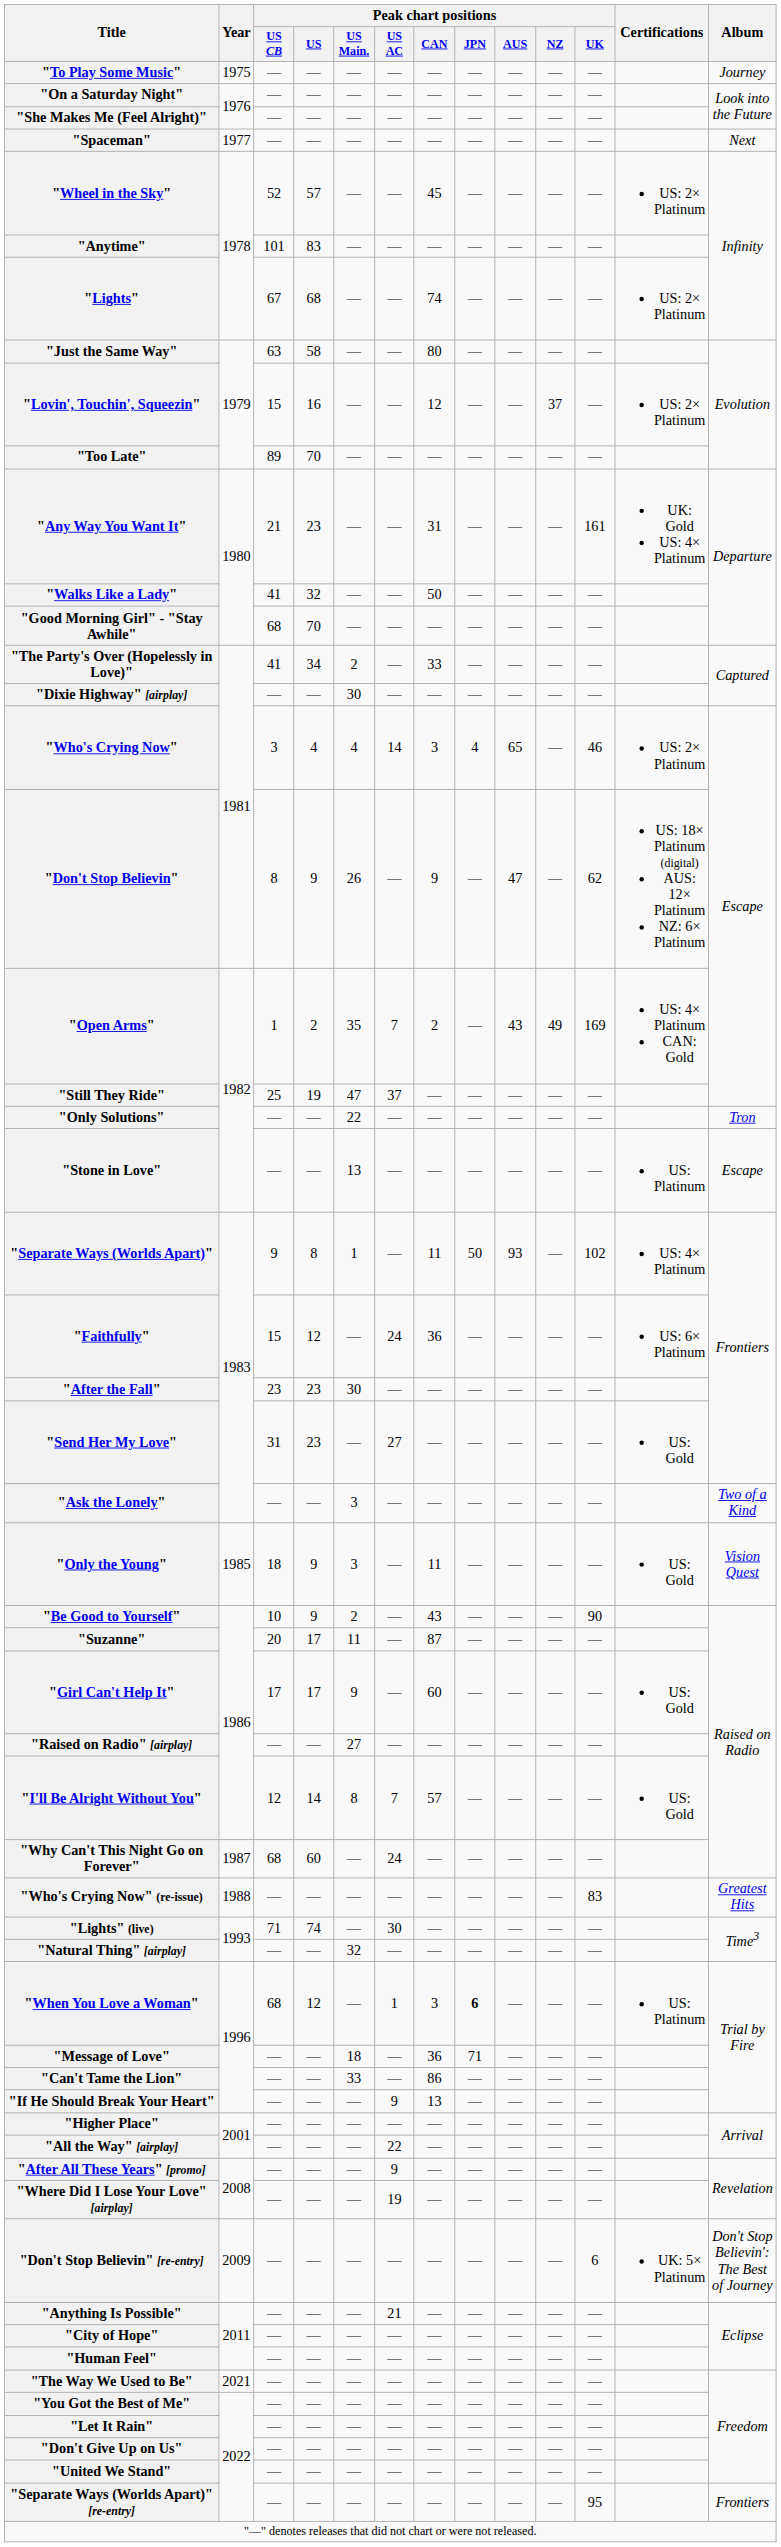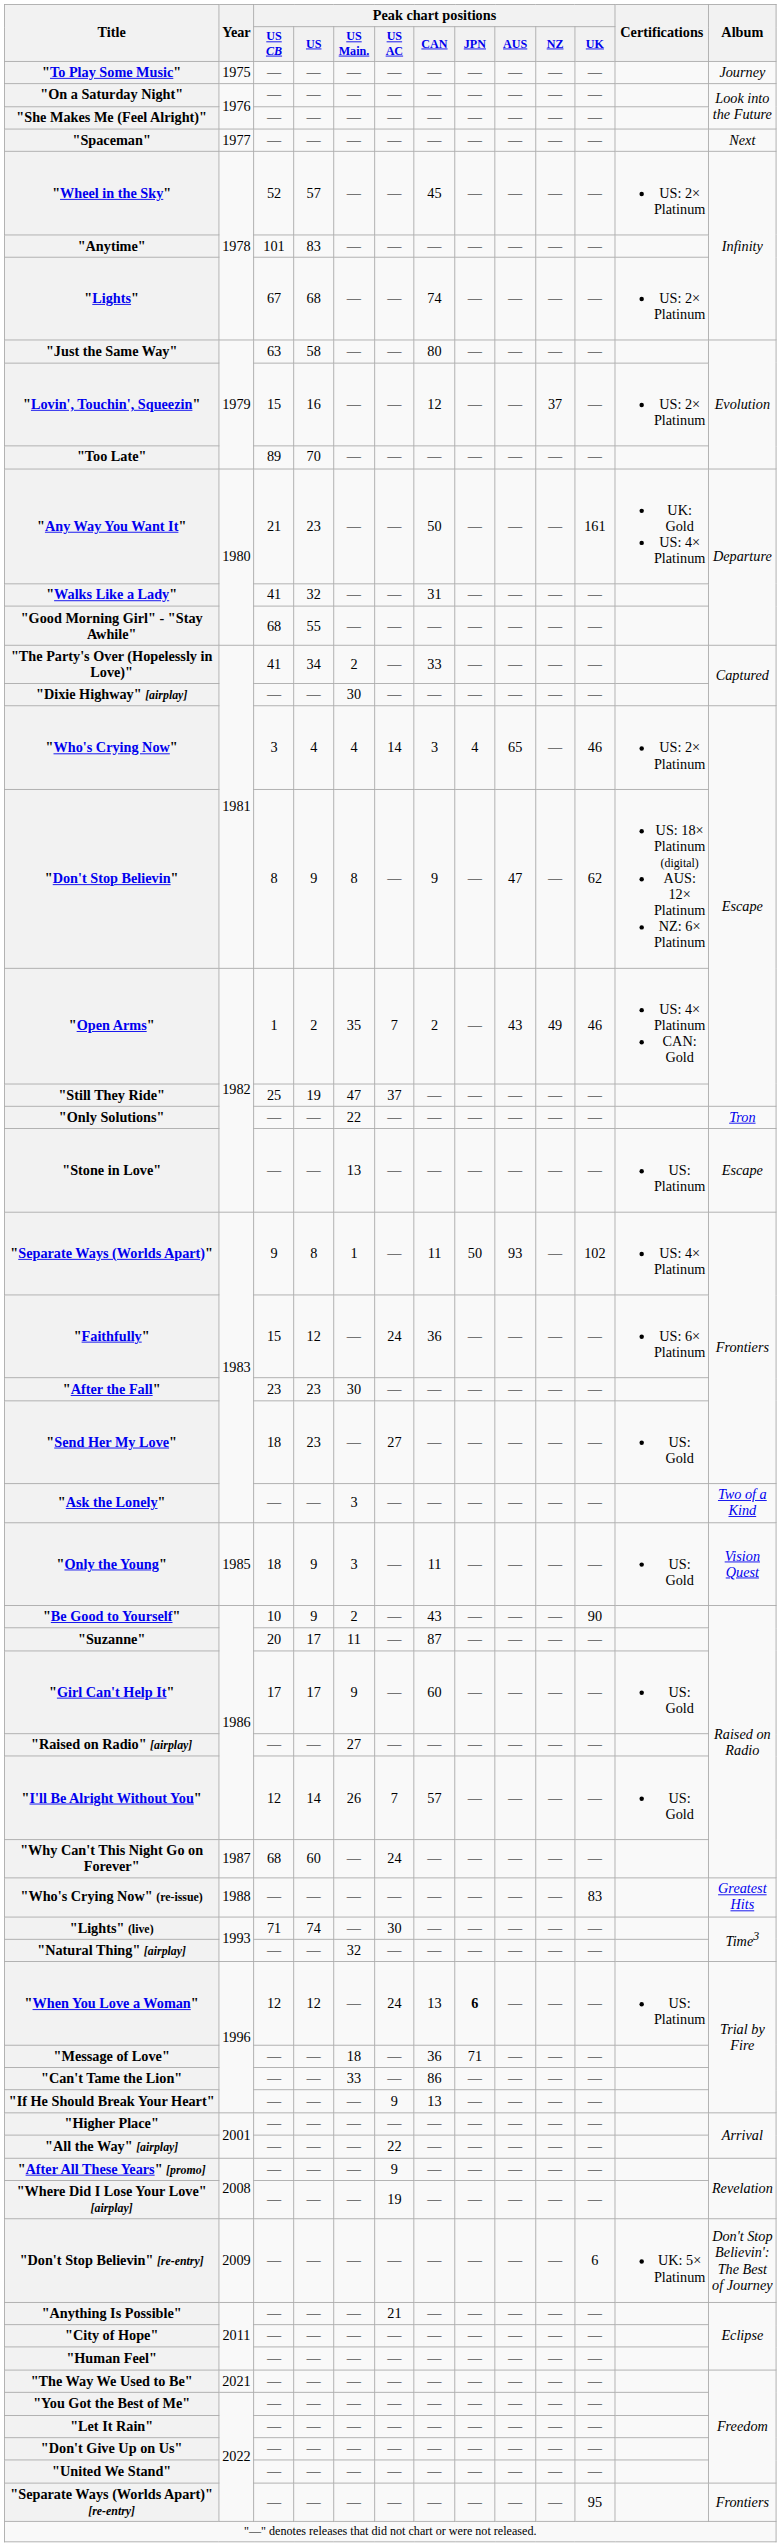"Any Way You Want It" | Peak chart positions / CAN: 31 -> 50
"Walks Like a Lady" | Peak chart positions / CAN: 50 -> 31
"Good Morning Girl" - "Stay Awhile" | Peak chart positions / US: 70 -> 55
"Don't Stop Believin" | Peak chart positions / US Main.: 26 -> 8
"Open Arms" | Peak chart positions / UK: 169 -> 46
"Send Her My Love" | Peak chart positions / US CB: 31 -> 18
"I'll Be Alright Without You" | Peak chart positions / US Main.: 8 -> 26
"When You Love a Woman" | Peak chart positions / US CB: 68 -> 12
"When You Love a Woman" | Peak chart positions / US AC: 1 -> 24
"When You Love a Woman" | Peak chart positions / CAN: 3 -> 13
